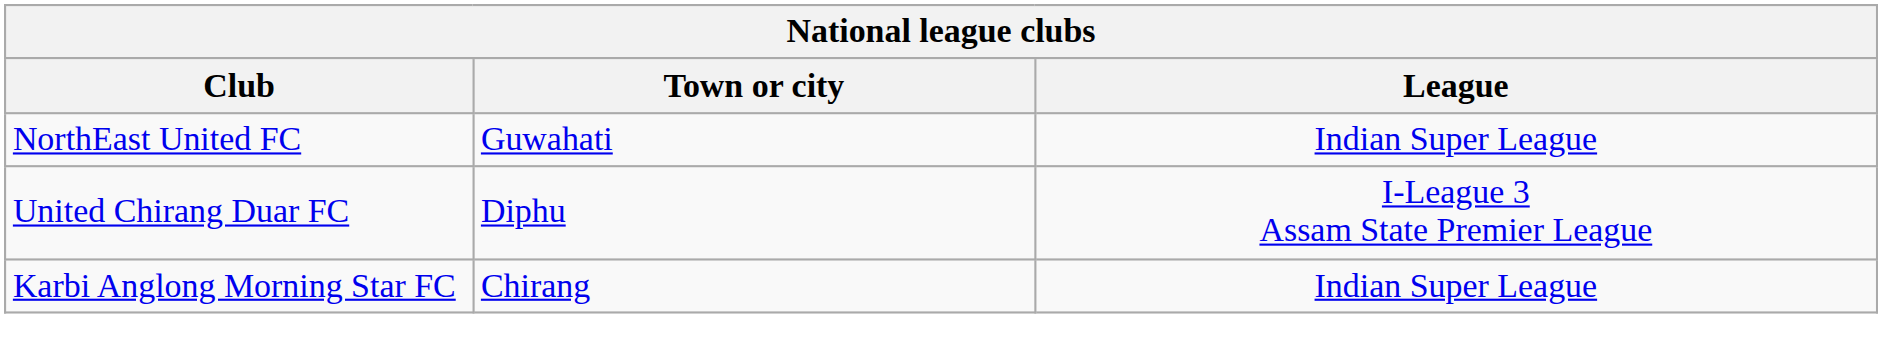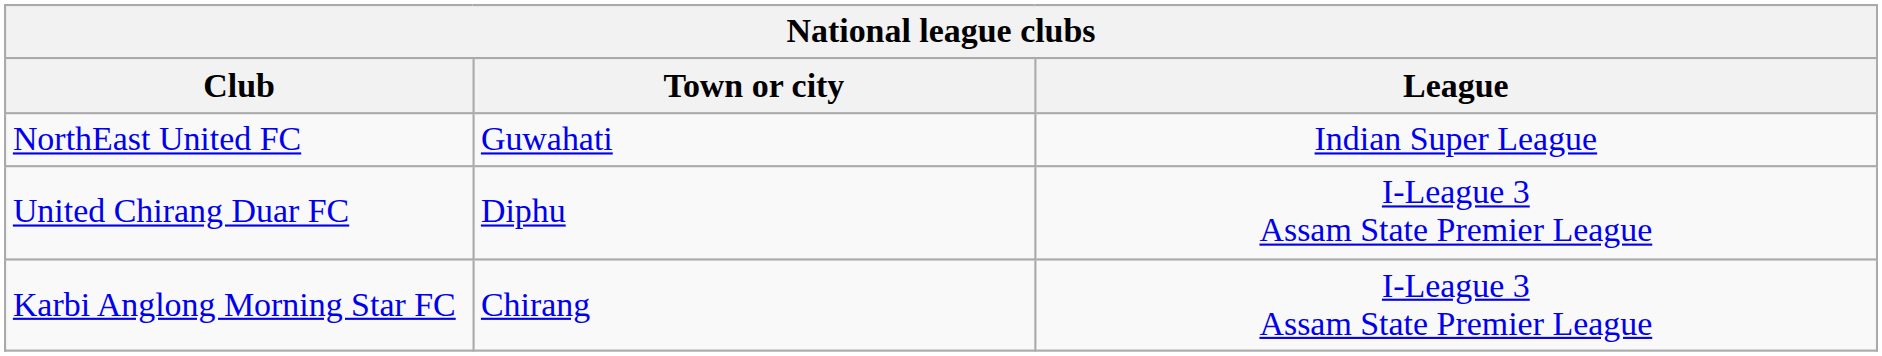Karbi Anglong Morning Star FC | League: Indian Super League -> I-League 3 Assam State Premier League
